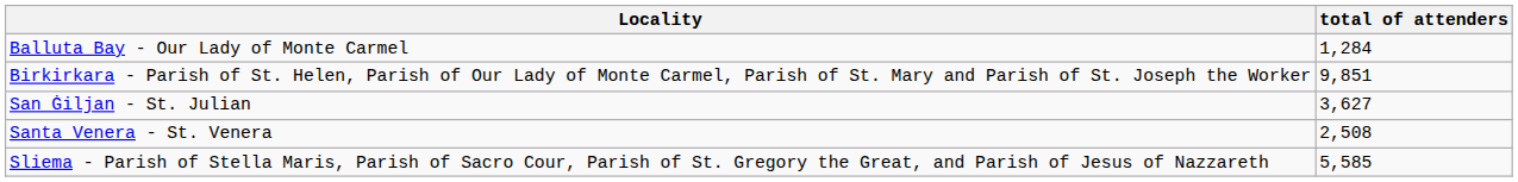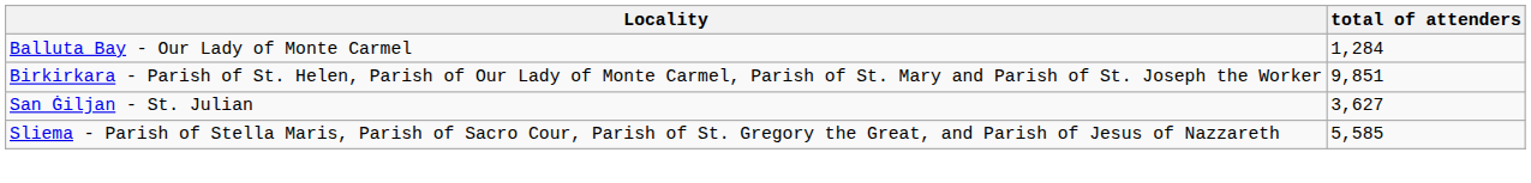- row: Santa Venera - St. Venera | 2,508
